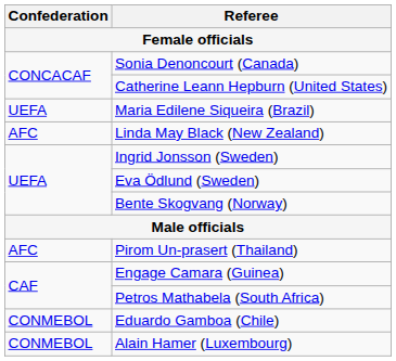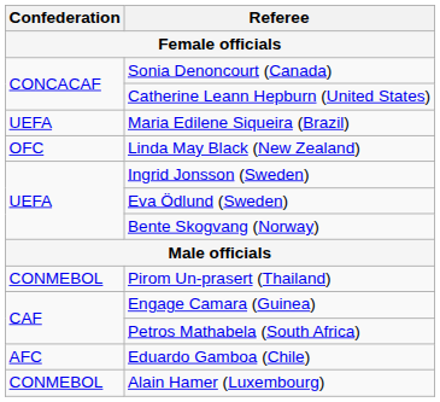Linda May Black (New Zealand) | Confederation: AFC -> OFC
Pirom Un-prasert (Thailand) | Confederation: AFC -> CONMEBOL
Eduardo Gamboa (Chile) | Confederation: CONMEBOL -> AFC
